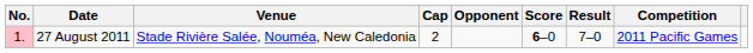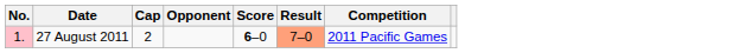- column: Venue | Stade Rivière Salée, Nouméa, New Caledonia
27 August 2011 | Result: no background -> lightsalmon background
